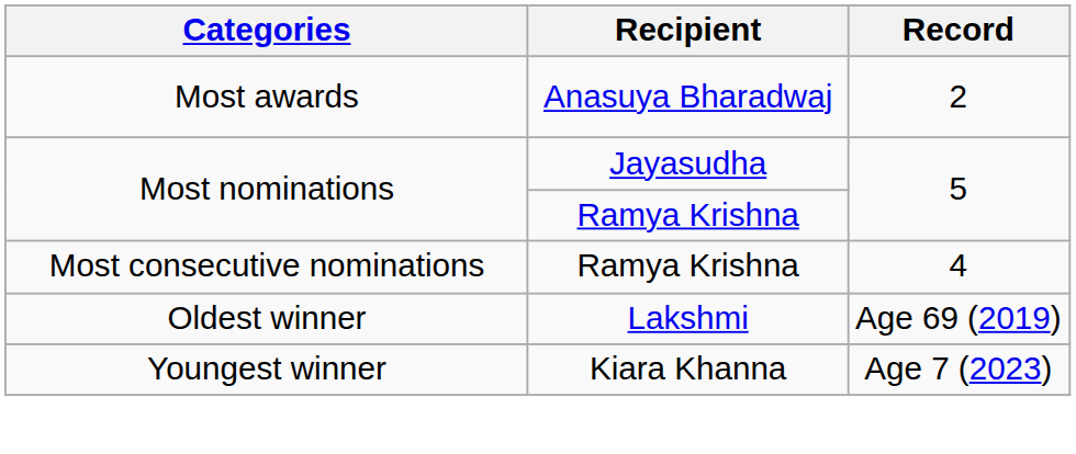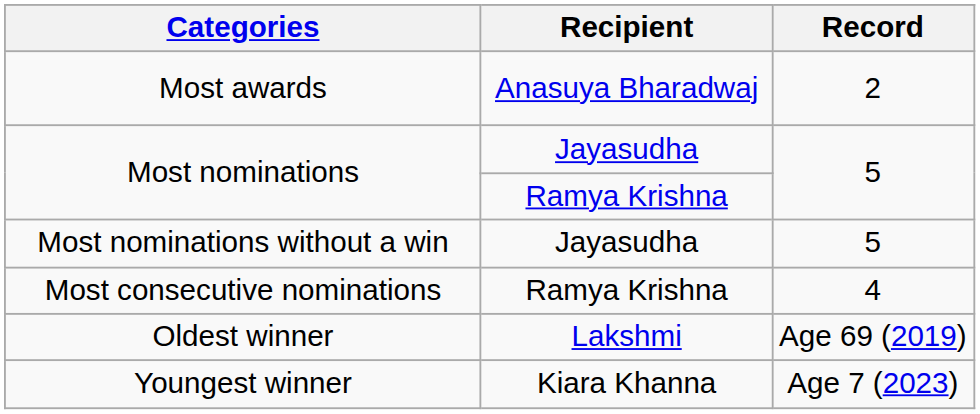+ row: Most nominations without a win | Jayasudha | 5
